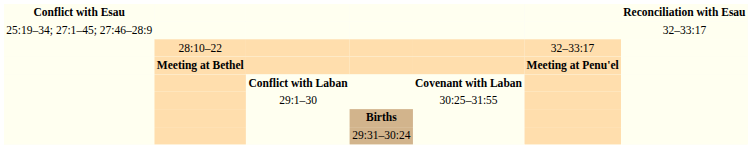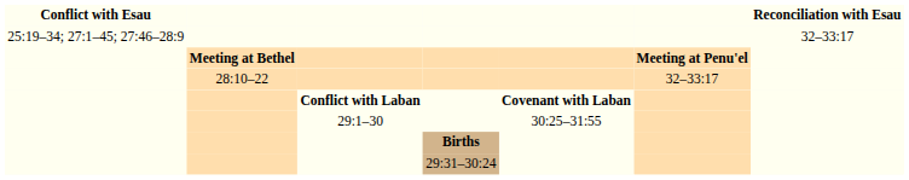rows swapped: Meeting at Bethel <-> 28:10–22
